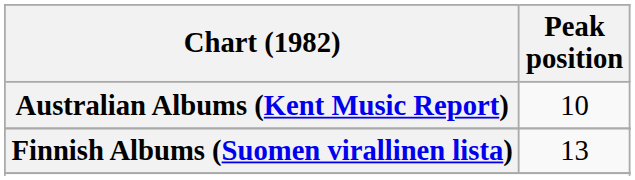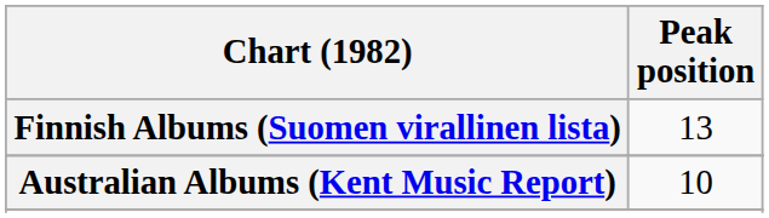rows swapped: Australian Albums (Kent Music Report) <-> Finnish Albums (Suomen virallinen lista)
